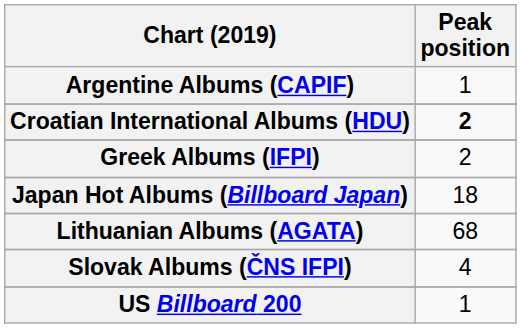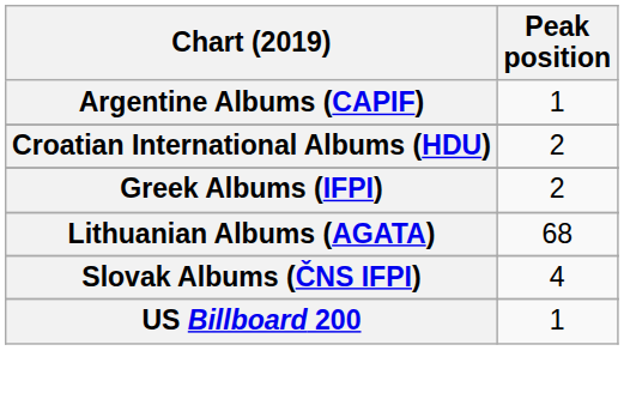Croatian International Albums (HDU) | Peak position: bold -> normal
- row: Japan Hot Albums (Billboard Japan) | 18
